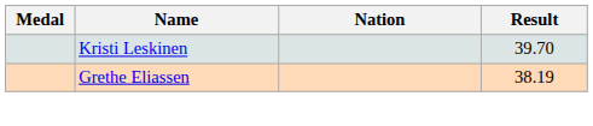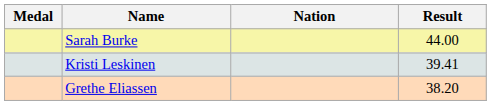+ row: Sarah Burke | 44.00
Kristi Leskinen | Result: 39.70 -> 39.41
Grethe Eliassen | Result: 38.19 -> 38.20
